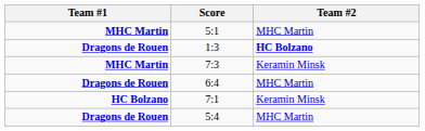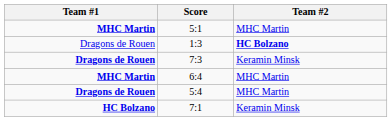1:3 | Team #1: bold -> normal
7:3 | Team #1: MHC Martin -> Dragons de Rouen
6:4 | Team #1: Dragons de Rouen -> MHC Martin
rows swapped: 7:1 <-> 5:4
